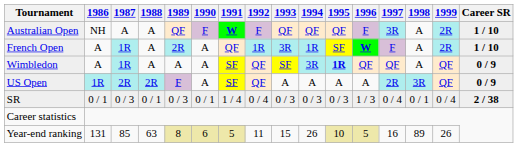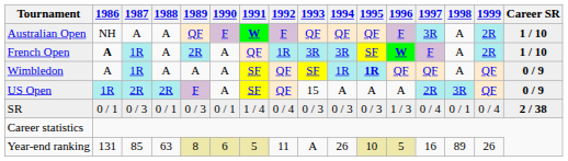French Open | 1986: normal -> bold
French Open | 1994: 1R -> 3R
Wimbledon | 1994: 3R -> 1R
US Open | 1993: A -> 15
Year-end ranking | 1993: 15 -> A
